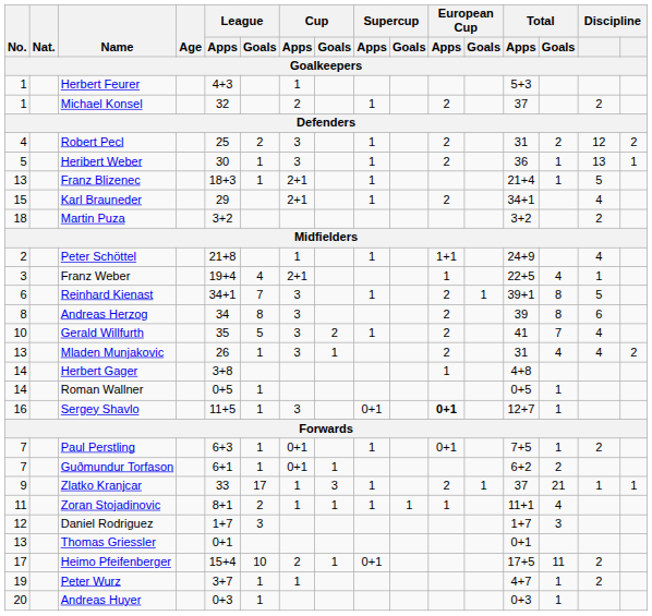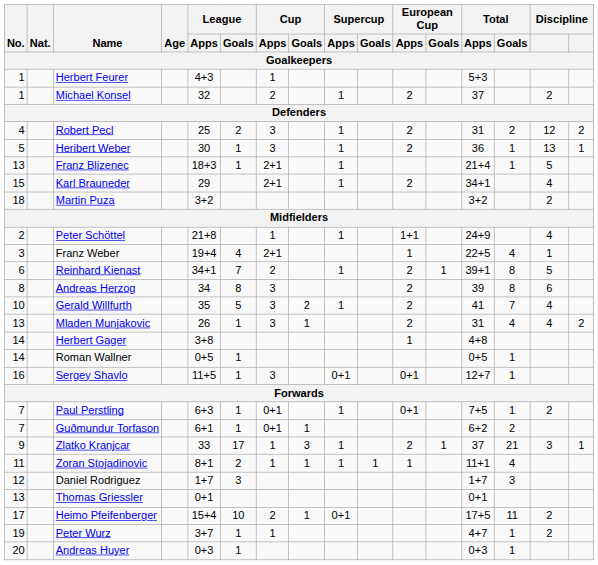Reinhard Kienast | Cup / Apps: 3 -> 2
Sergey Shavlo | European Cup / Apps: bold -> normal
Zlatko Kranjcar | column 15: 1 -> 3
